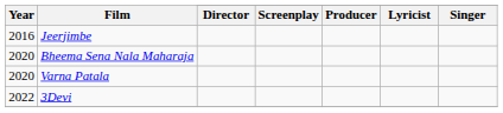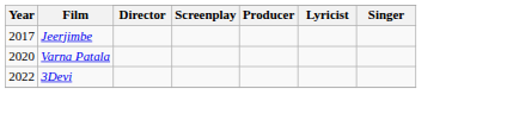Jeerjimbe | Year: 2016 -> 2017
- row: 2020 | Bheema Sena Nala Maharaja
